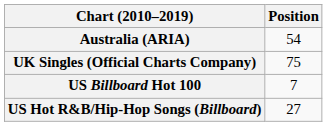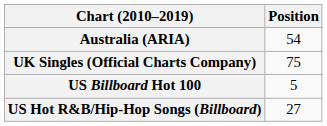US Billboard Hot 100 | Position: 7 -> 5
